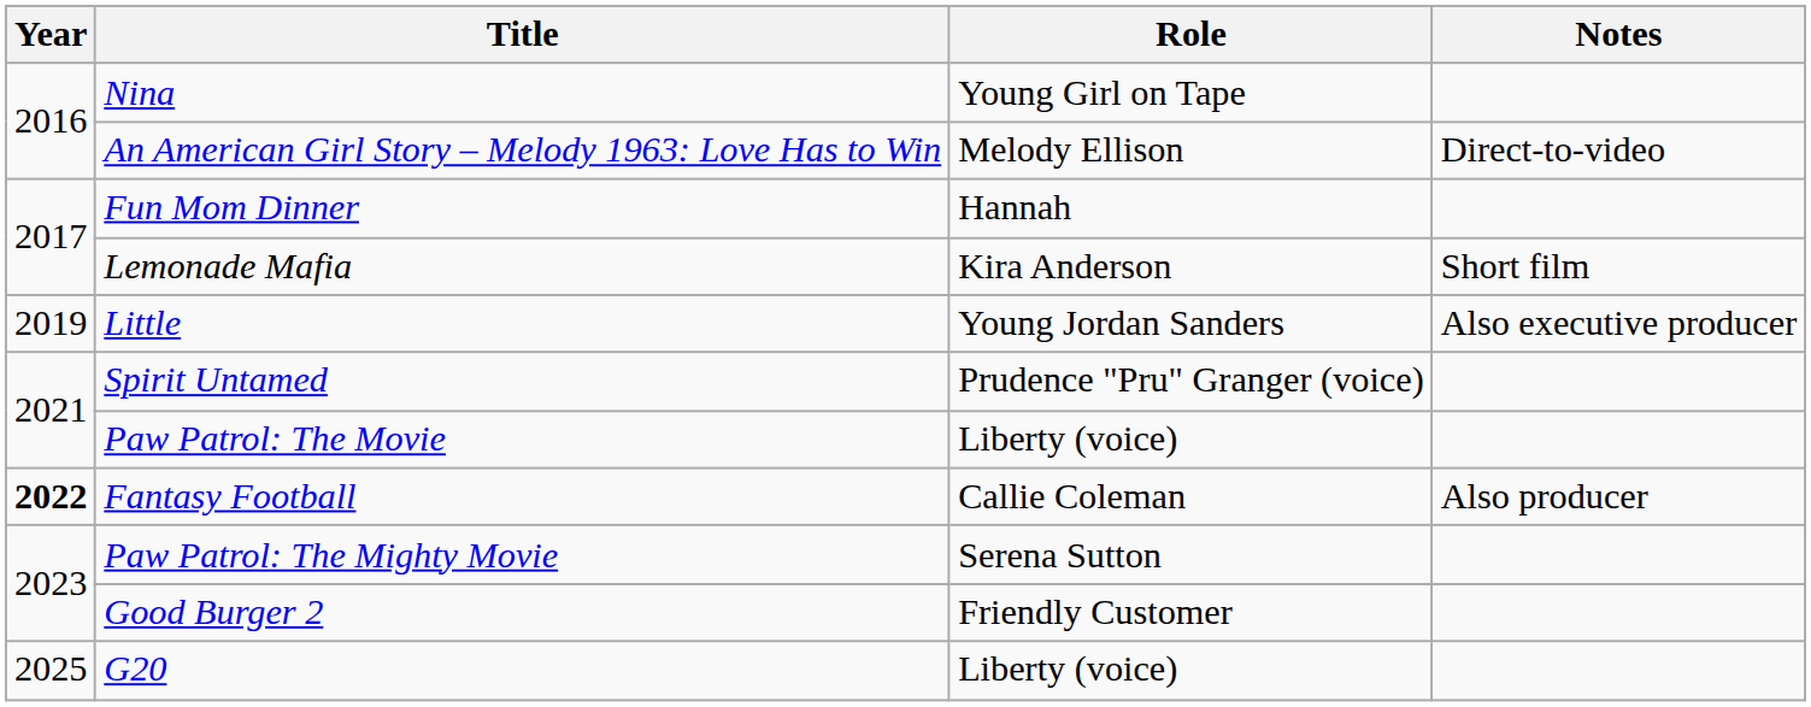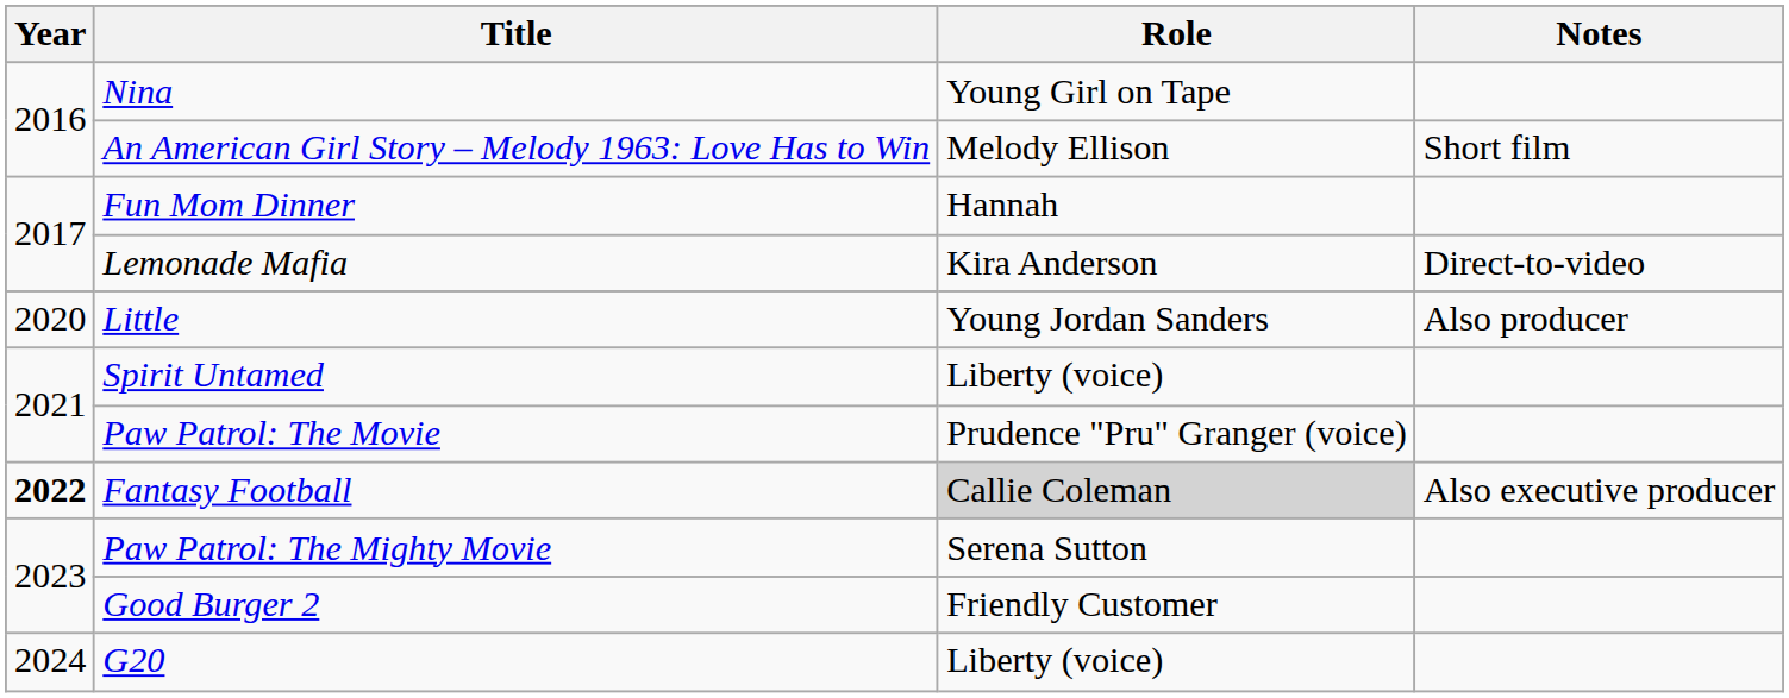An American Girl Story – Melody 1963: Love Has to Win | Notes: Direct-to-video -> Short film
Lemonade Mafia | Notes: Short film -> Direct-to-video
Little | Year: 2019 -> 2020
Little | Notes: Also executive producer -> Also producer
Spirit Untamed | Role: Prudence "Pru" Granger (voice) -> Liberty (voice)
Paw Patrol: The Movie | Role: Liberty (voice) -> Prudence "Pru" Granger (voice)
Fantasy Football | Role: no background -> lightgrey background
Fantasy Football | Notes: Also producer -> Also executive producer
G20 | Year: 2025 -> 2024
